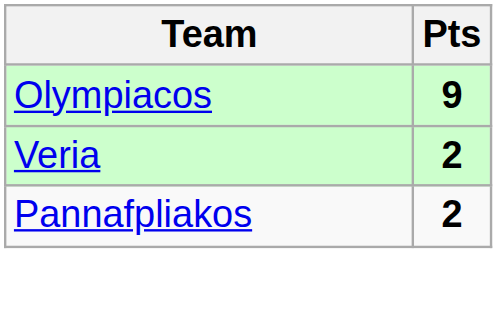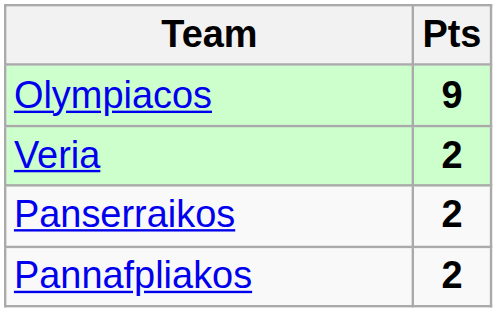+ row: Panserraikos | 2
